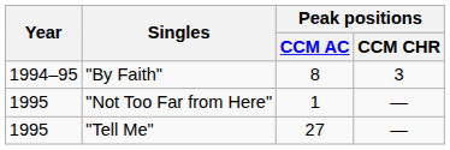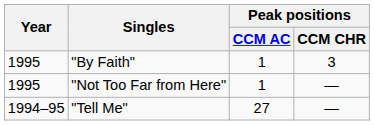"By Faith" | Year: 1994–95 -> 1995
"By Faith" | Peak positions / CCM AC: 8 -> 1
"Tell Me" | Year: 1995 -> 1994–95
